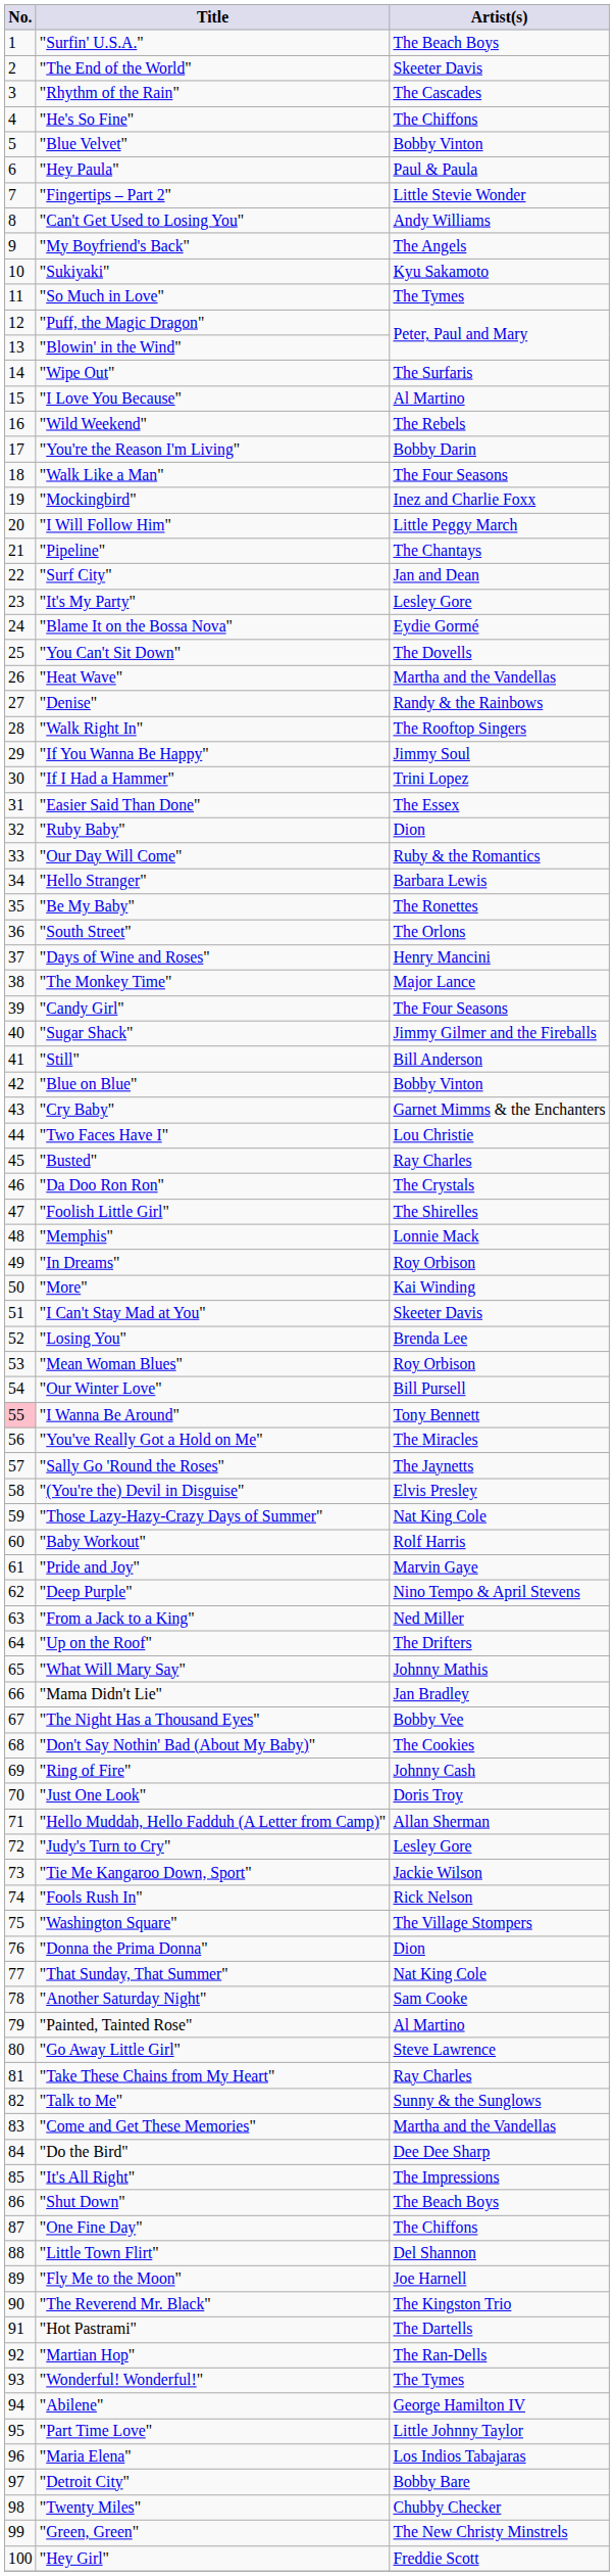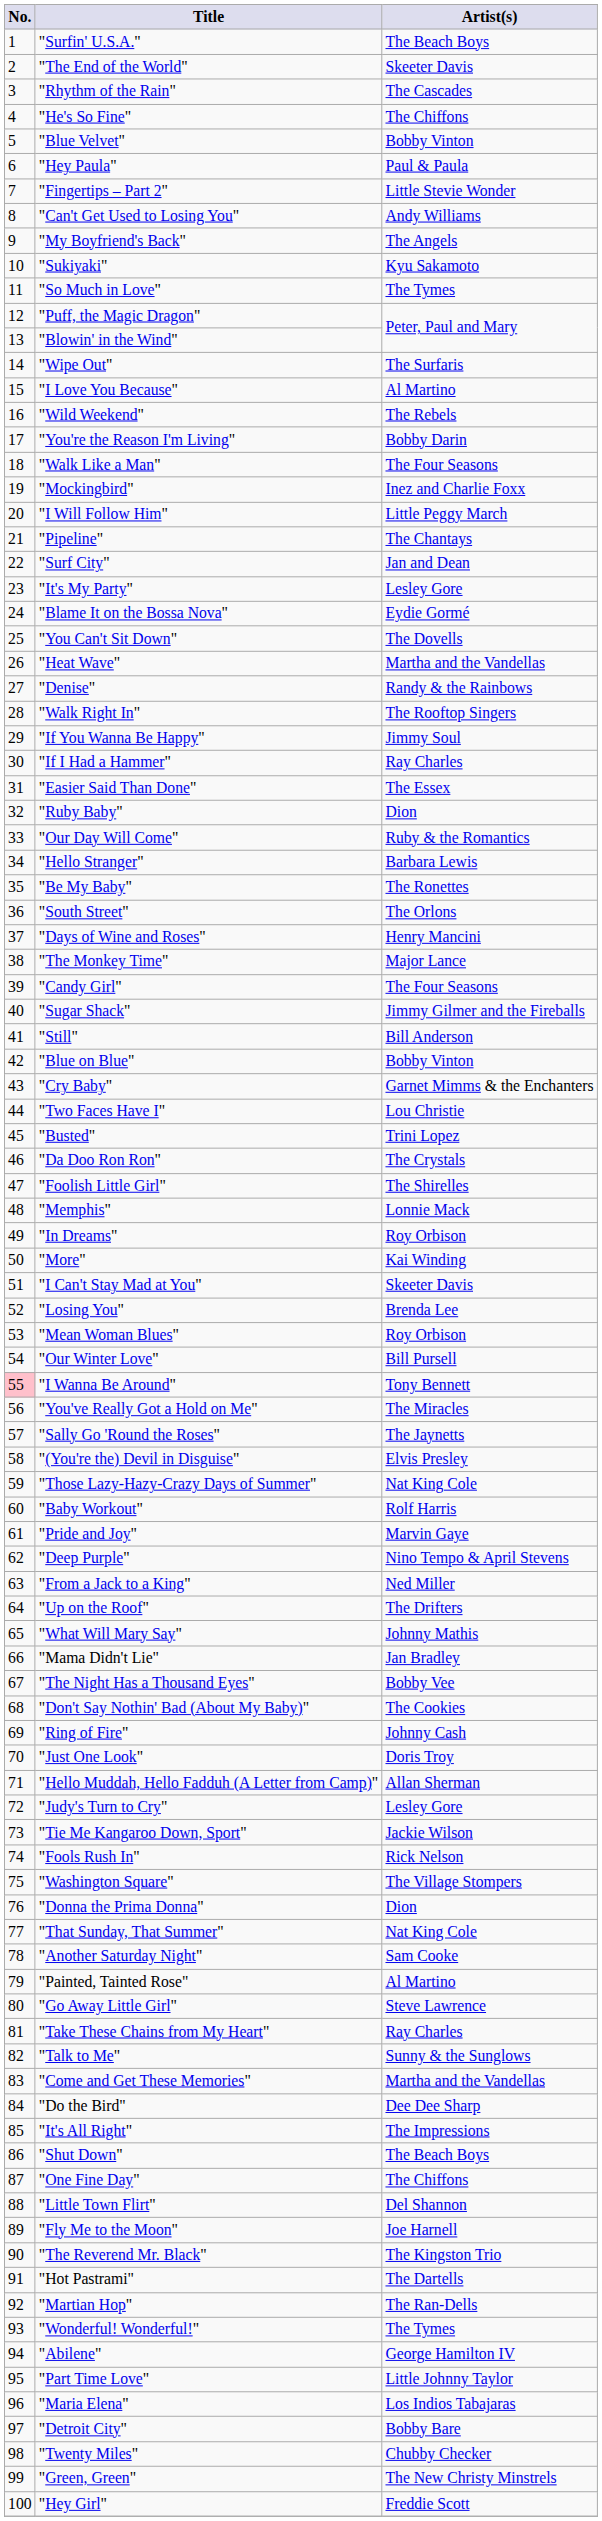"If I Had a Hammer" | Artist(s): Trini Lopez -> Ray Charles
"Busted" | Artist(s): Ray Charles -> Trini Lopez
